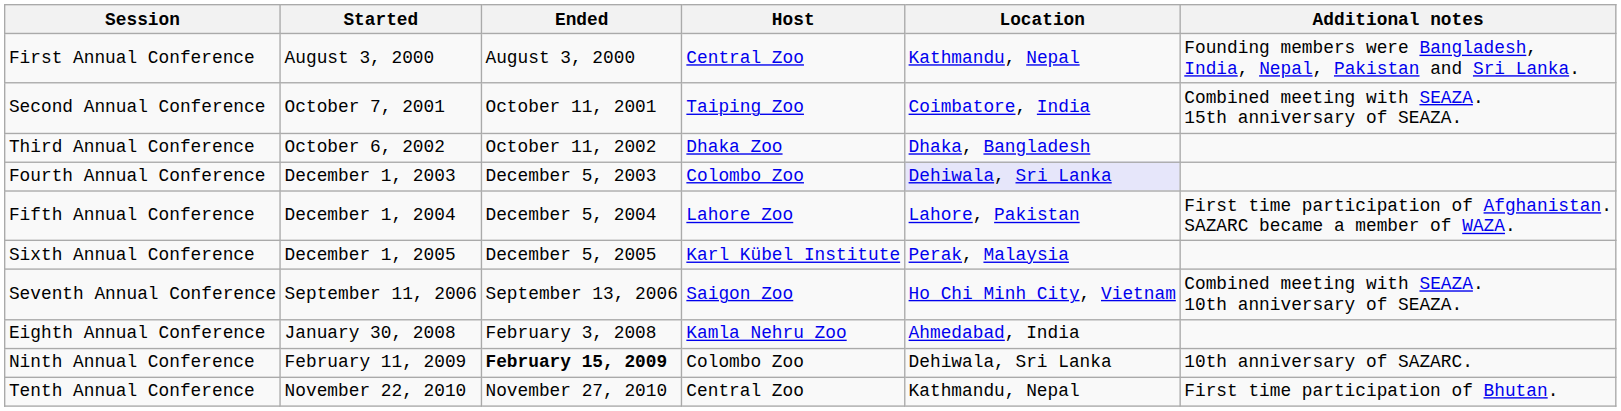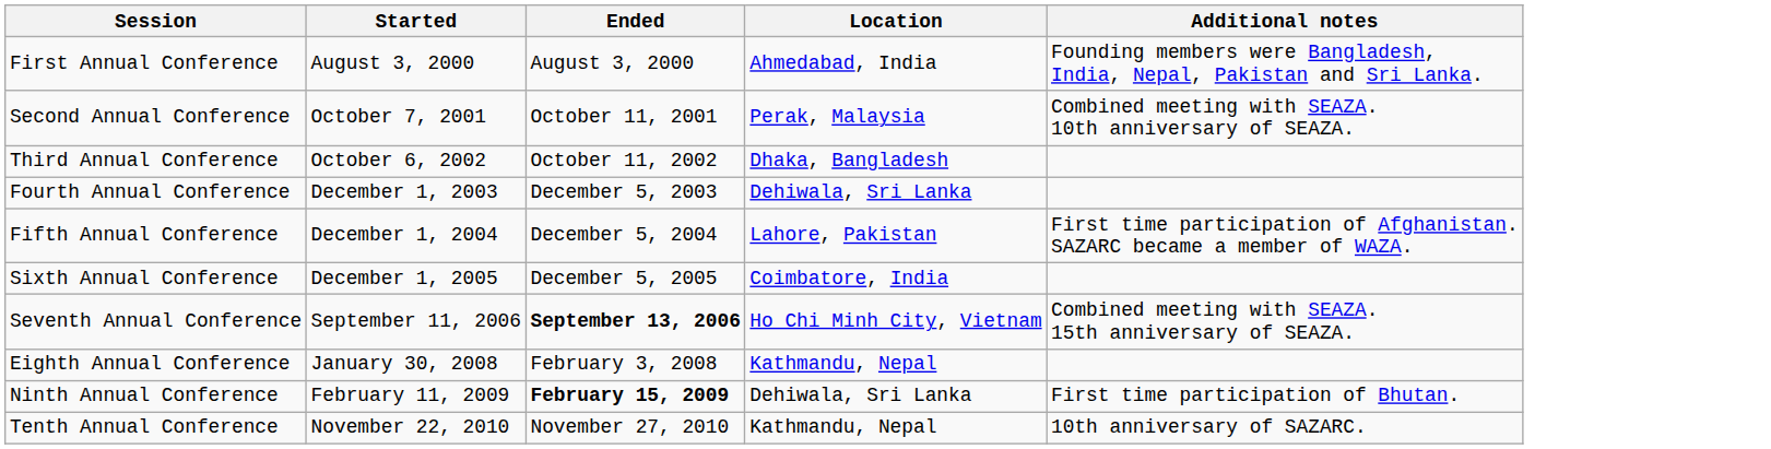- column: Host | Central Zoo | Taiping Zoo | Dhaka Zoo | Colombo Zoo | Lahore Zoo | Karl Kübel Institute | Saigon Zoo | Kamla Nehru Zoo | Colombo Zoo | Central Zoo
First Annual Conference | Location: Kathmandu, Nepal -> Ahmedabad, India
Second Annual Conference | Location: Coimbatore, India -> Perak, Malaysia
Second Annual Conference | Additional notes: Combined meeting with SEAZA. 15th anniversary of SEAZA. -> Combined meeting with SEAZA. 10th anniversary of SEAZA.
Fourth Annual Conference | Location: lavender background -> no background
Sixth Annual Conference | Location: Perak, Malaysia -> Coimbatore, India
Seventh Annual Conference | Ended: normal -> bold
Seventh Annual Conference | Additional notes: Combined meeting with SEAZA. 10th anniversary of SEAZA. -> Combined meeting with SEAZA. 15th anniversary of SEAZA.
Eighth Annual Conference | Location: Ahmedabad, India -> Kathmandu, Nepal
Ninth Annual Conference | Additional notes: 10th anniversary of SAZARC. -> First time participation of Bhutan.
Tenth Annual Conference | Additional notes: First time participation of Bhutan. -> 10th anniversary of SAZARC.
